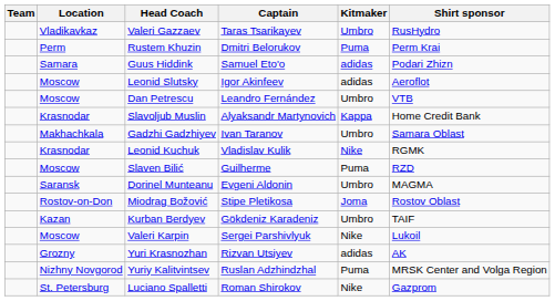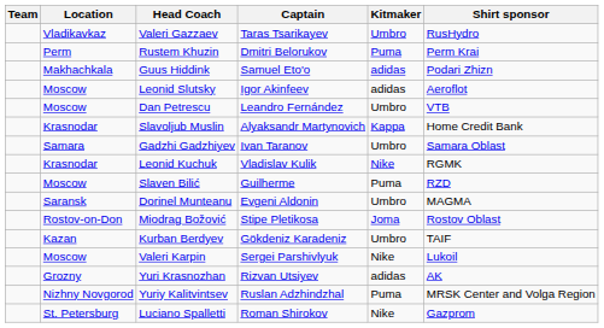Guus Hiddink | Location: Samara -> Makhachkala
Gadzhi Gadzhiyev | Location: Makhachkala -> Samara
